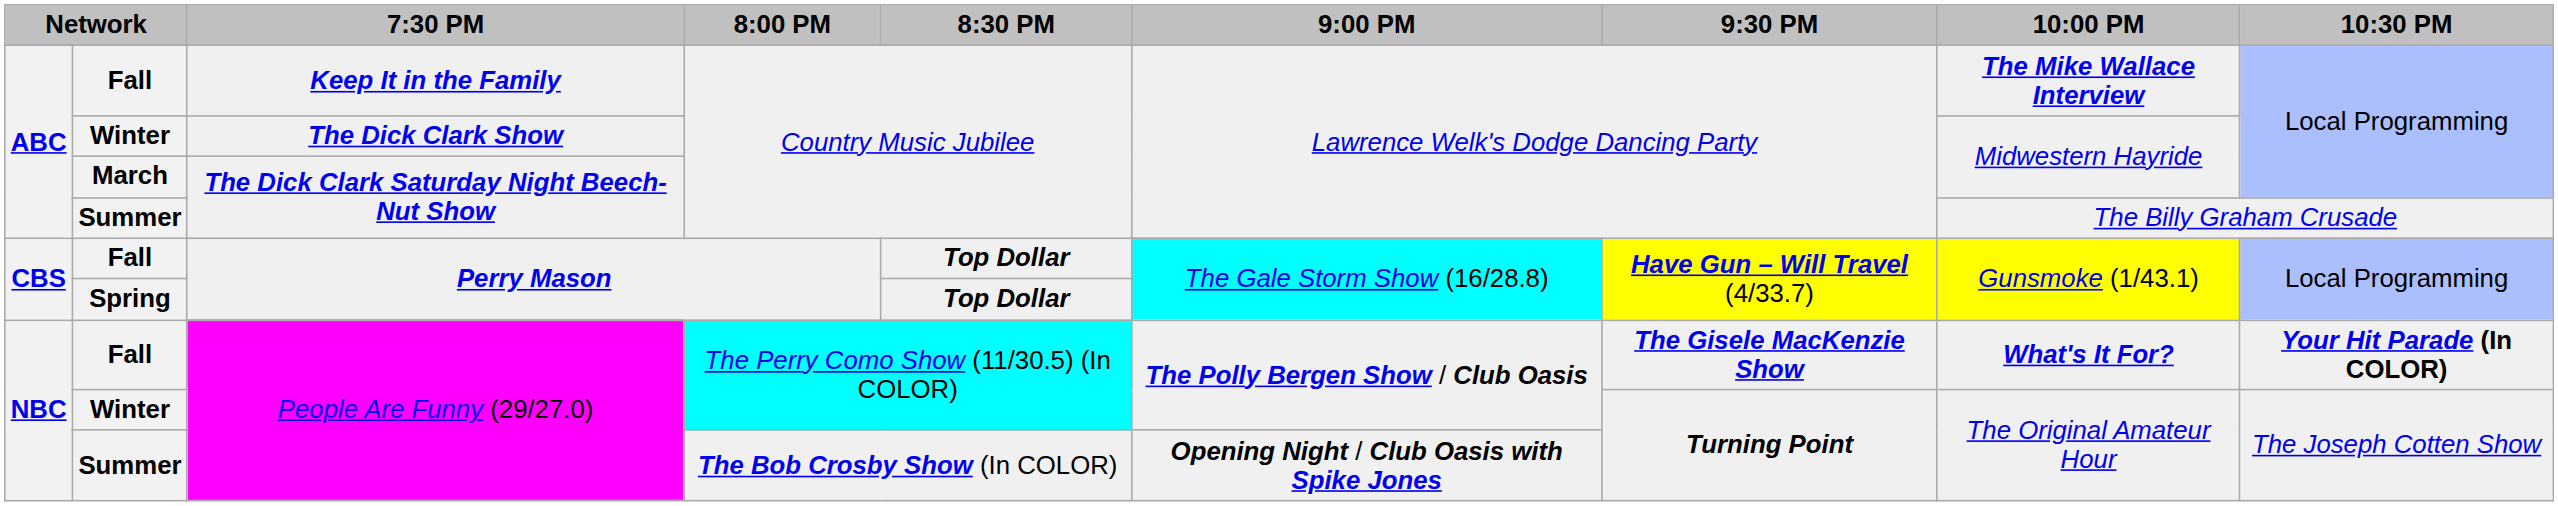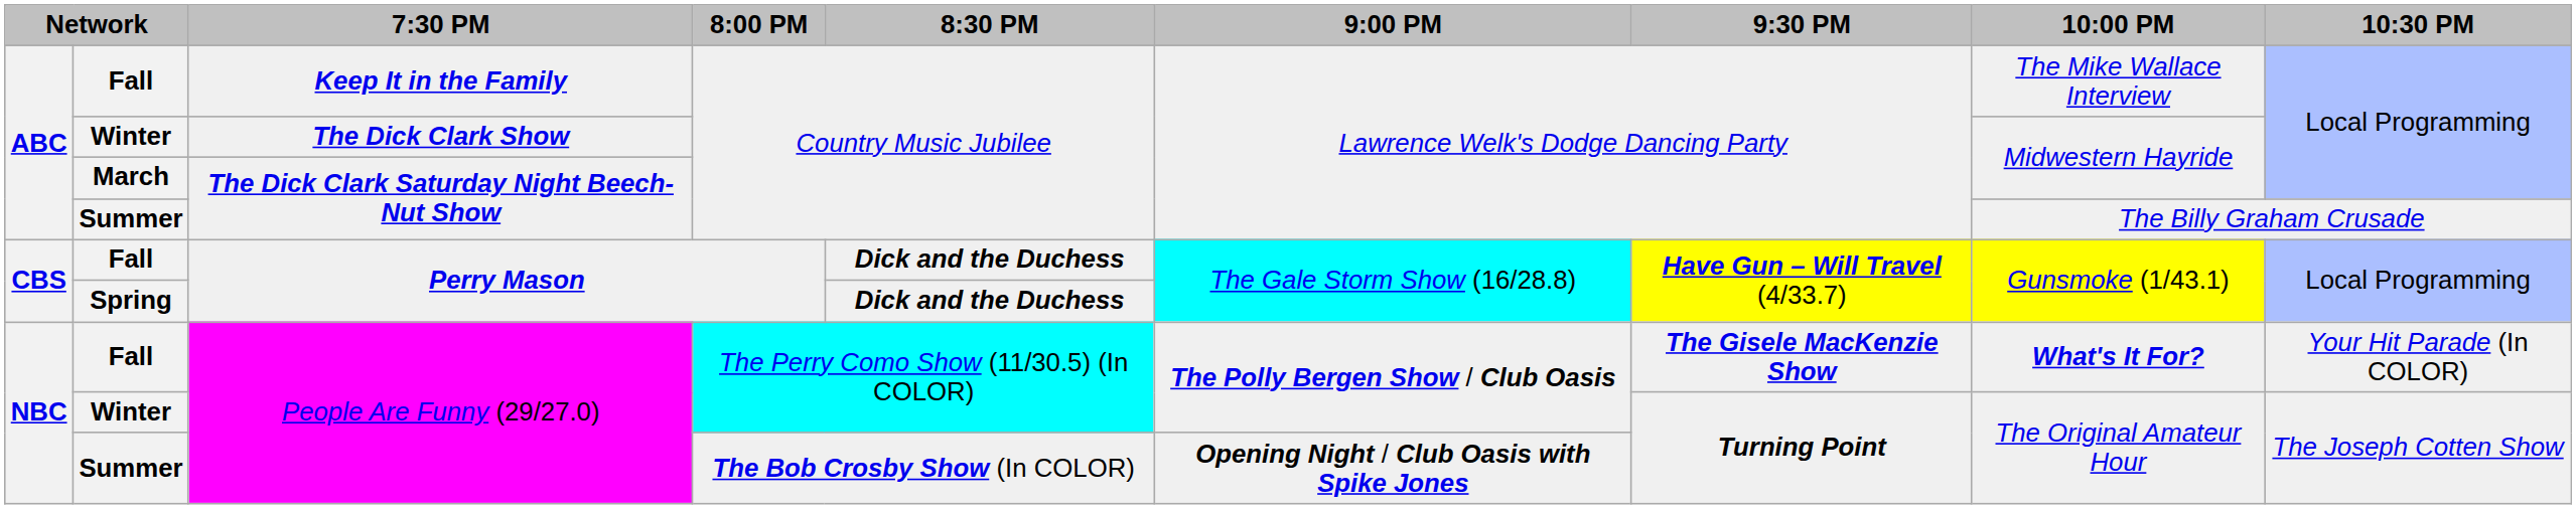Fall / Keep It in the Family | 10:00 PM: bold -> normal
Fall / Perry Mason | 8:30 PM: Top Dollar -> Dick and the Duchess
Spring | 8:30 PM: Top Dollar -> Dick and the Duchess
Fall / People Are Funny (29/27.0) | 10:30 PM: bold -> normal
